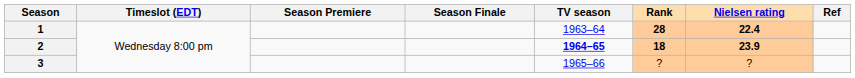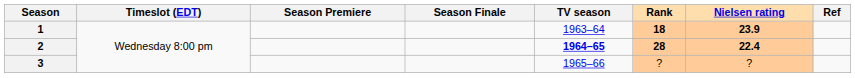1 | Rank: 28 -> 18
1 | Nielsen rating: 22.4 -> 23.9
2 | Rank: 18 -> 28
2 | Nielsen rating: 23.9 -> 22.4
